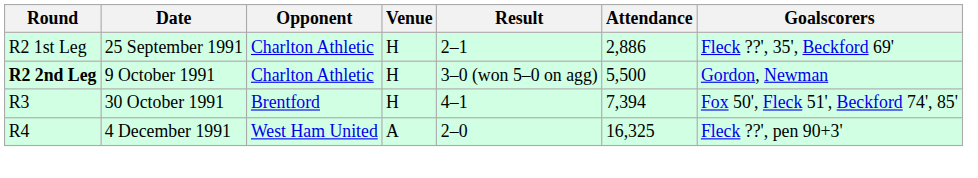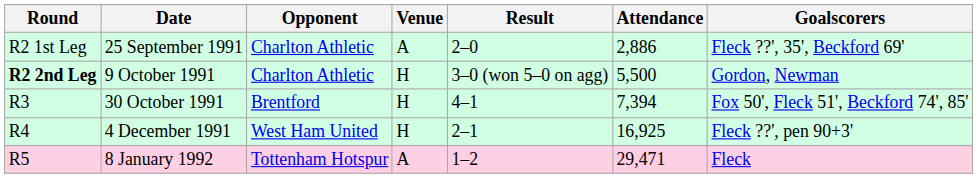25 September 1991 | Venue: H -> A
25 September 1991 | Result: 2–1 -> 2–0
4 December 1991 | Venue: A -> H
4 December 1991 | Result: 2–0 -> 2–1
4 December 1991 | Attendance: 16,325 -> 16,925
+ row: R5 | 8 January 1992 | Tottenham Hotspur | A | 1–2 | 29,471 | Fleck
